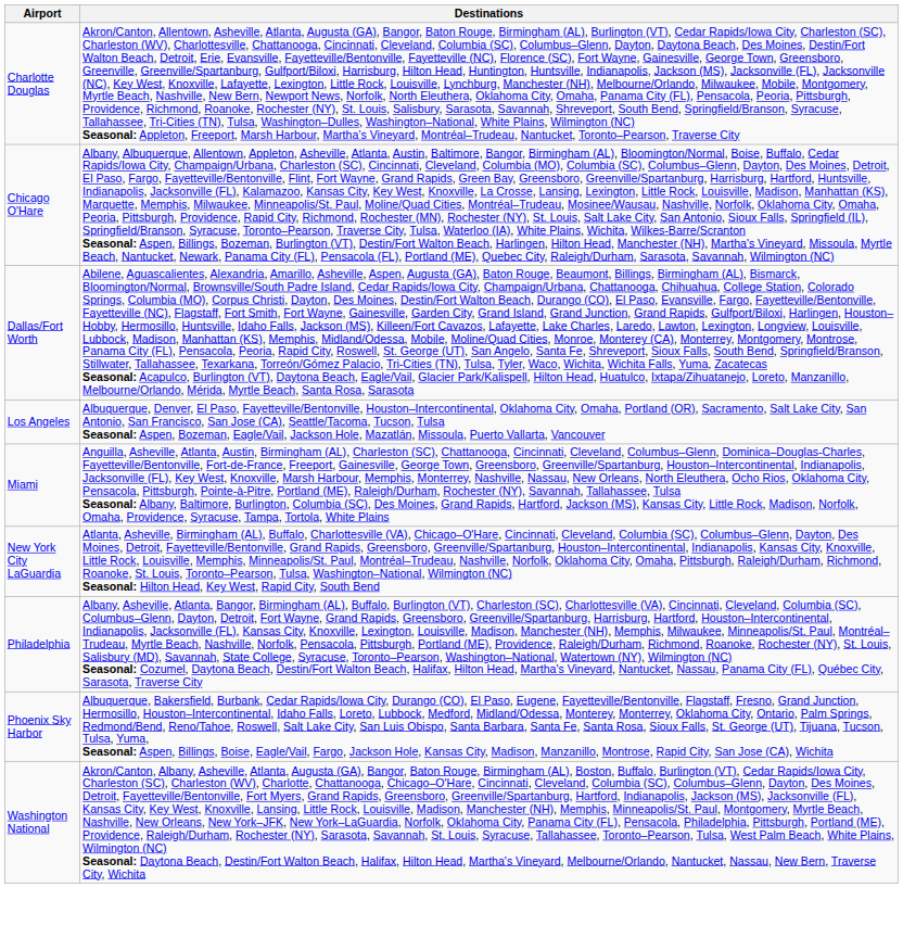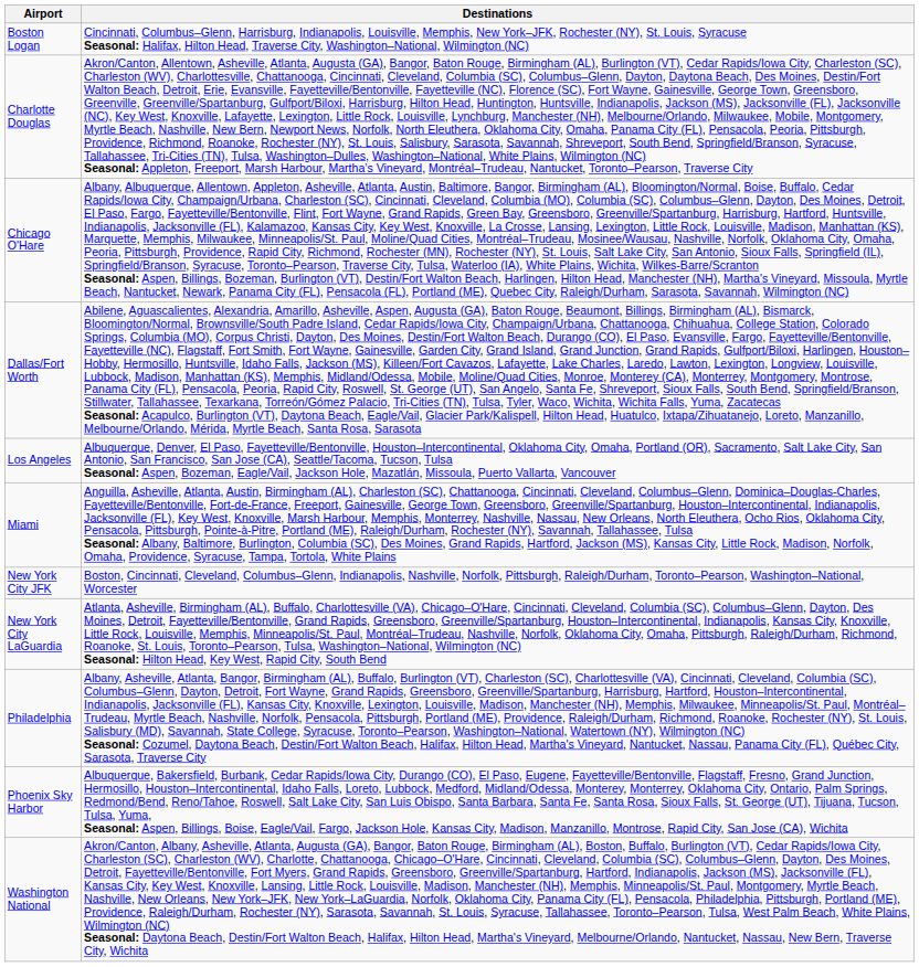+ row: Boston Logan | Cincinnati, Columbus–Glenn, Harrisburg, Indianapolis, Louisville, Memphis, New York–JFK, Rochester (NY), St. Louis, Syracuse Seasonal: Halifax, Hilton Head, Traverse City, Washington–National, Wilmington (NC)
+ row: New York City JFK | Boston, Cincinnati, Cleveland, Columbus–Glenn, Indianapolis, Nashville, Norfolk, Pittsburgh, Raleigh/Durham, Toronto–Pearson, Washington–National, Worcester
